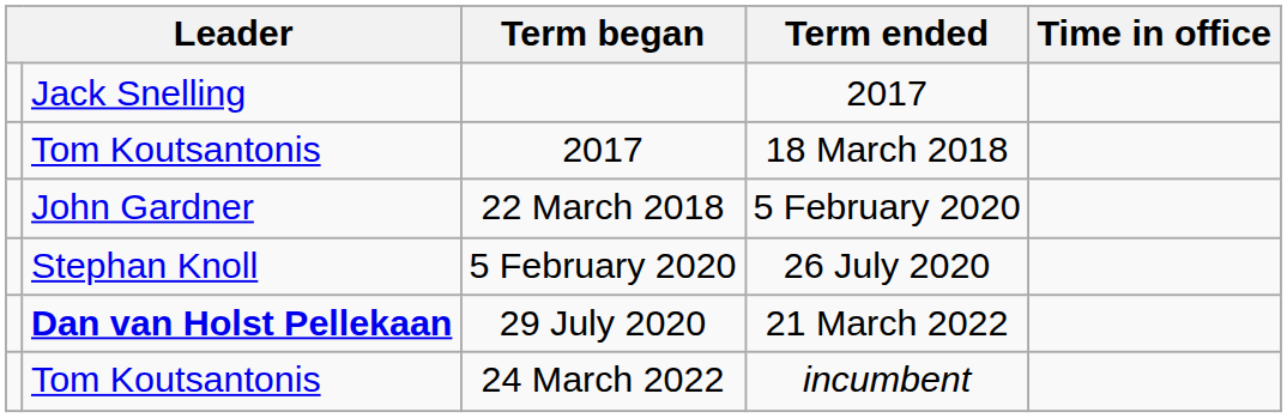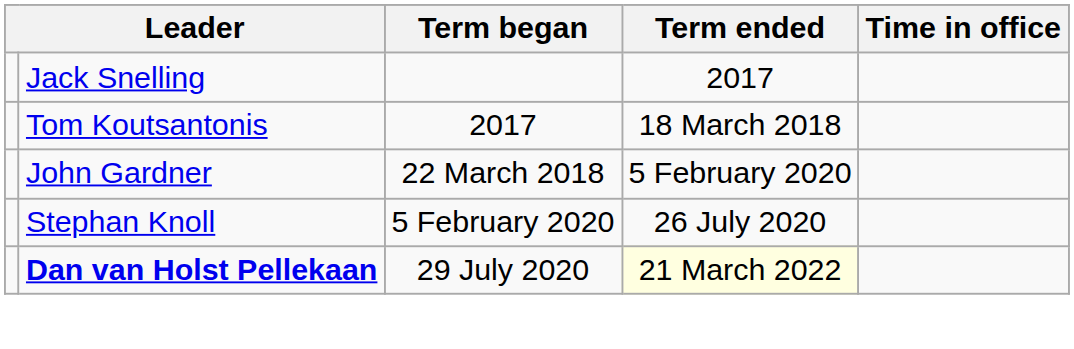29 July 2020 | Term ended: no background -> lightyellow background
- row: Tom Koutsantonis | 24 March 2022 | incumbent
